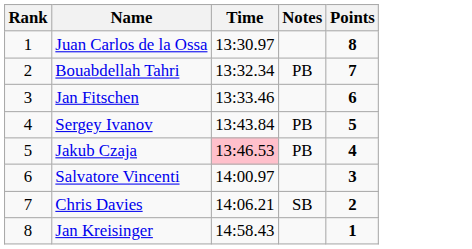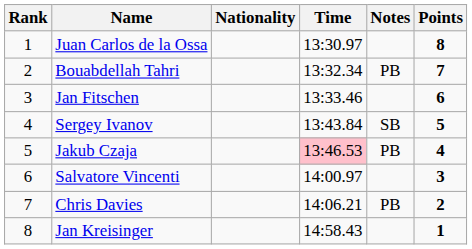+ column: Nationality
Sergey Ivanov | Notes: PB -> SB
Chris Davies | Notes: SB -> PB
